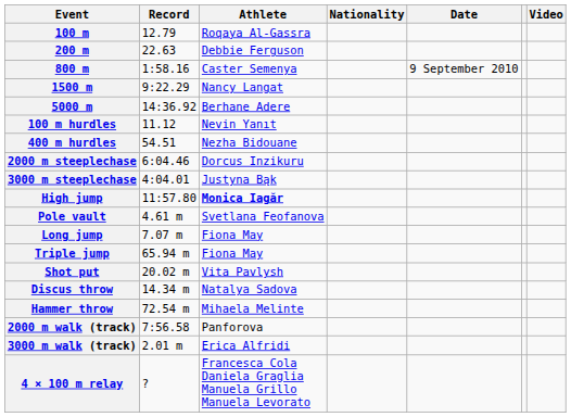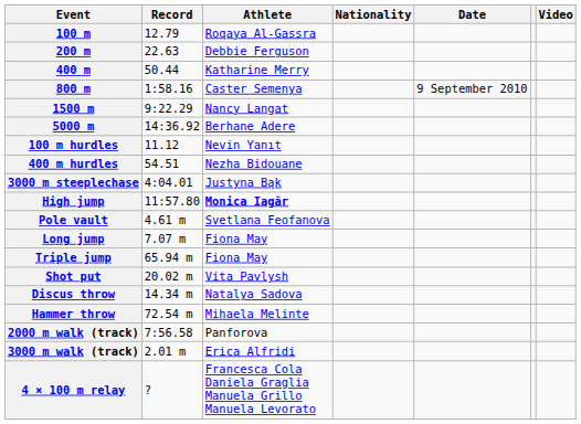+ row: 400 m | 50.44 | Katharine Merry
- row: 2000 m steeplechase | 6:04.46 | Dorcus Inzikuru
